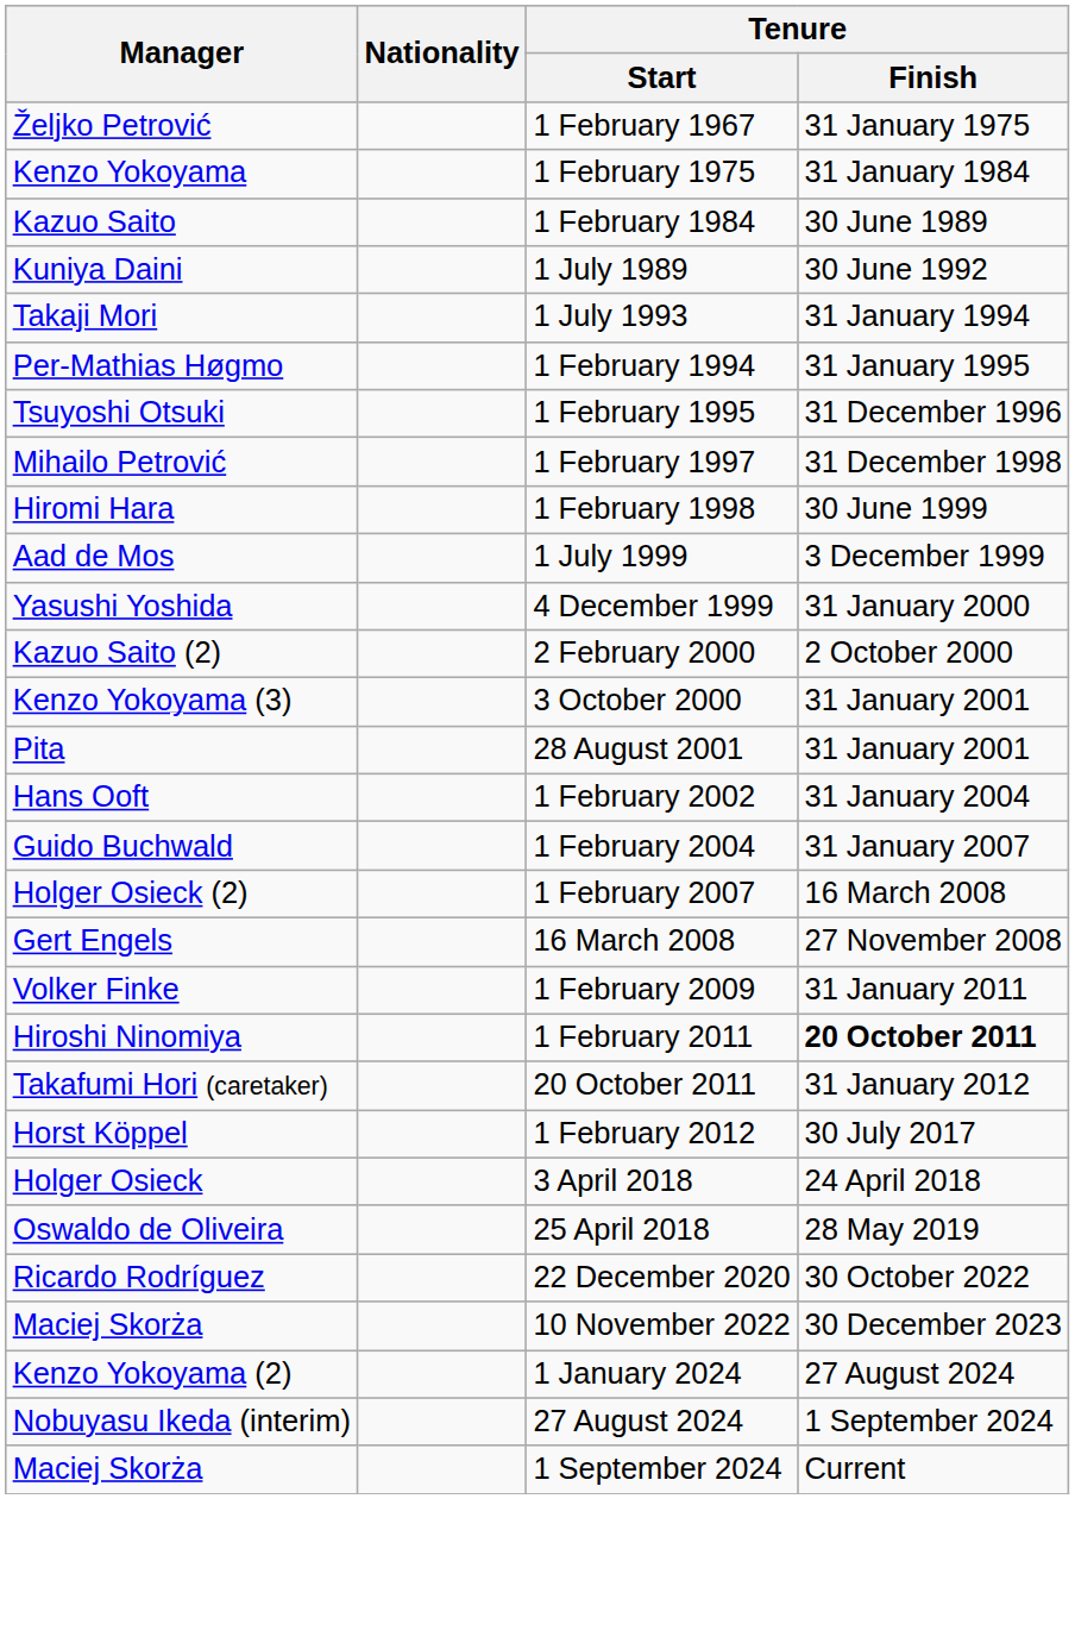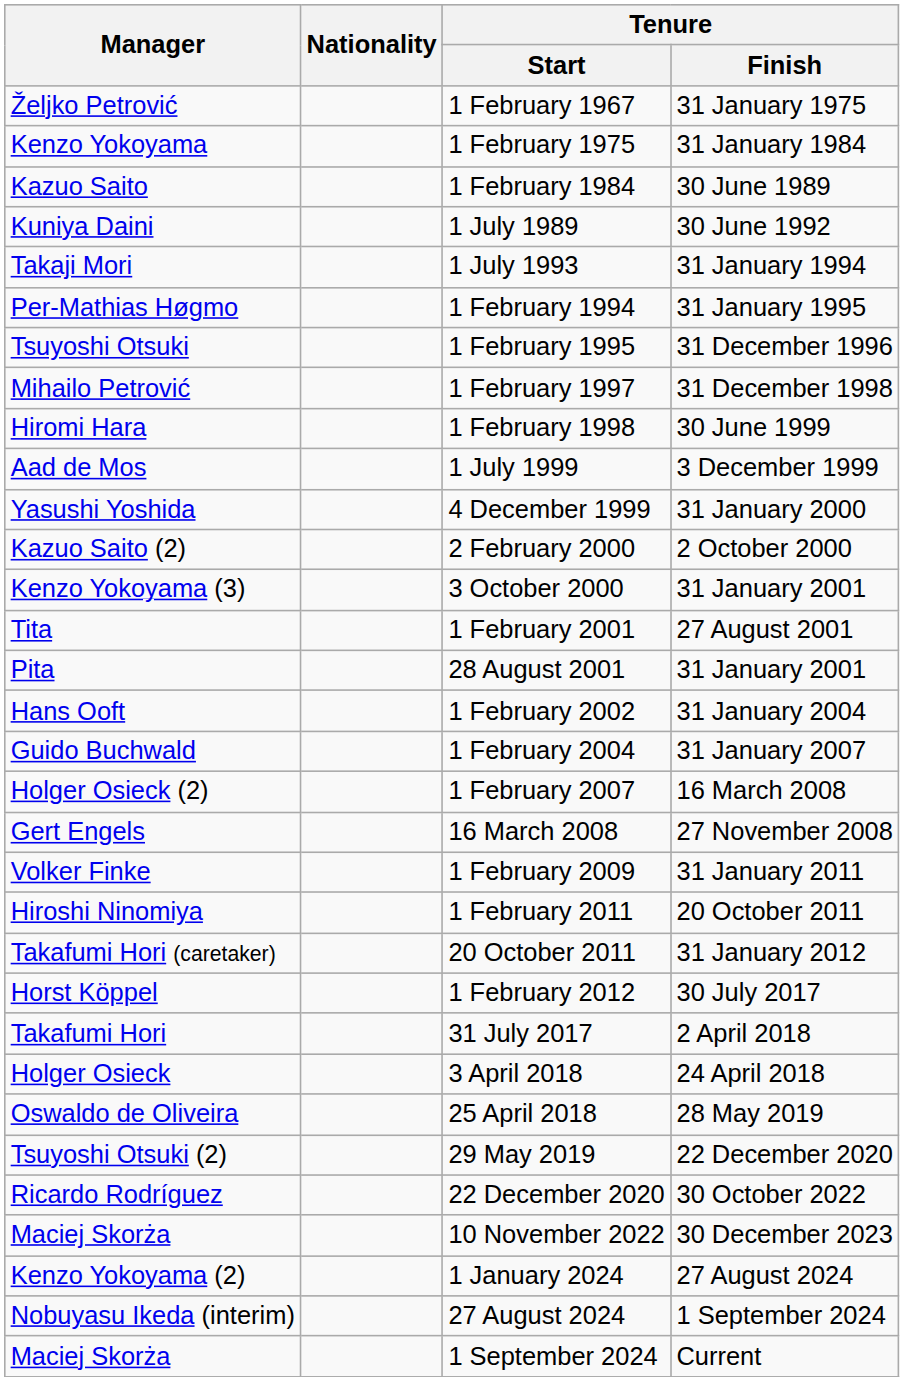+ row: Tita | 1 February 2001 | 27 August 2001
1 February 2011 | Tenure / Finish: bold -> normal
+ row: Takafumi Hori | 31 July 2017 | 2 April 2018
+ row: Tsuyoshi Otsuki (2) | 29 May 2019 | 22 December 2020
